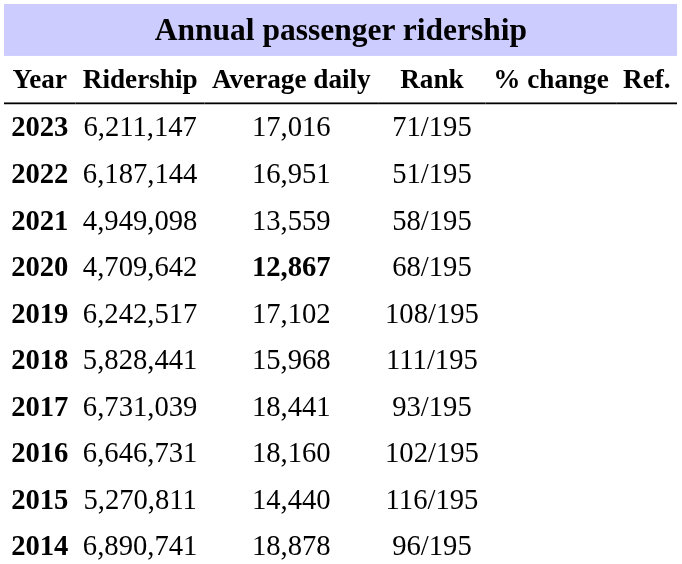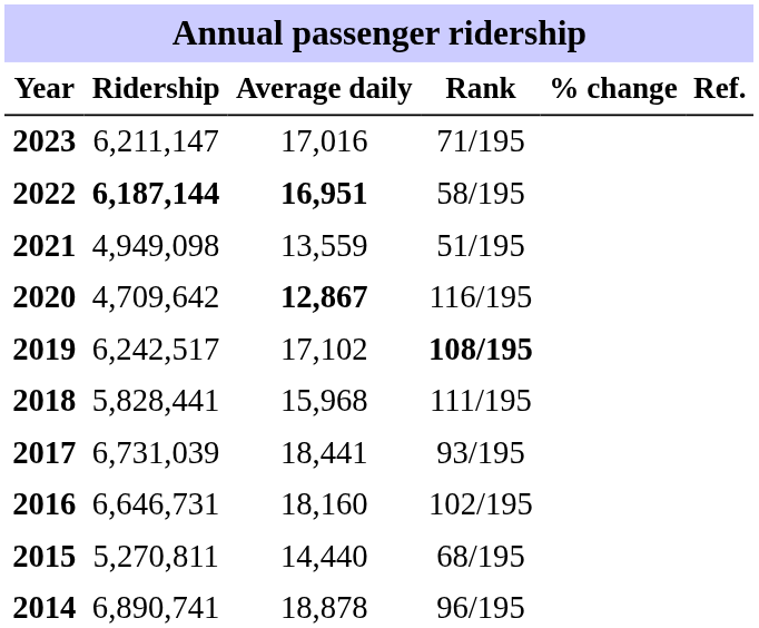2022 | Ridership: normal -> bold
2022 | Average daily: normal -> bold
2022 | Rank: 51/195 -> 58/195
2021 | Rank: 58/195 -> 51/195
2020 | Rank: 68/195 -> 116/195
2019 | Rank: normal -> bold
2015 | Rank: 116/195 -> 68/195
